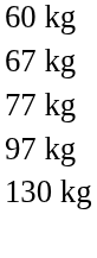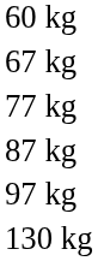+ row: 87 kg
